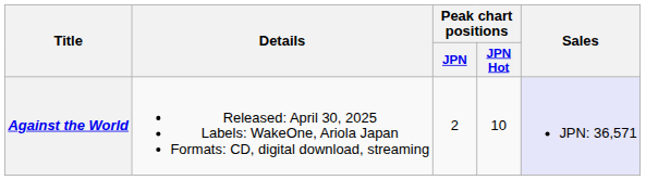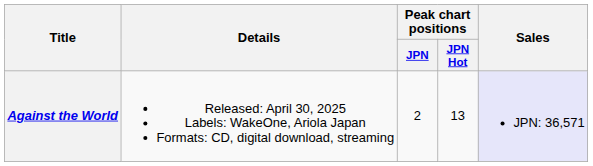Against the World | Peak chart positions / JPN Hot: 10 -> 13
